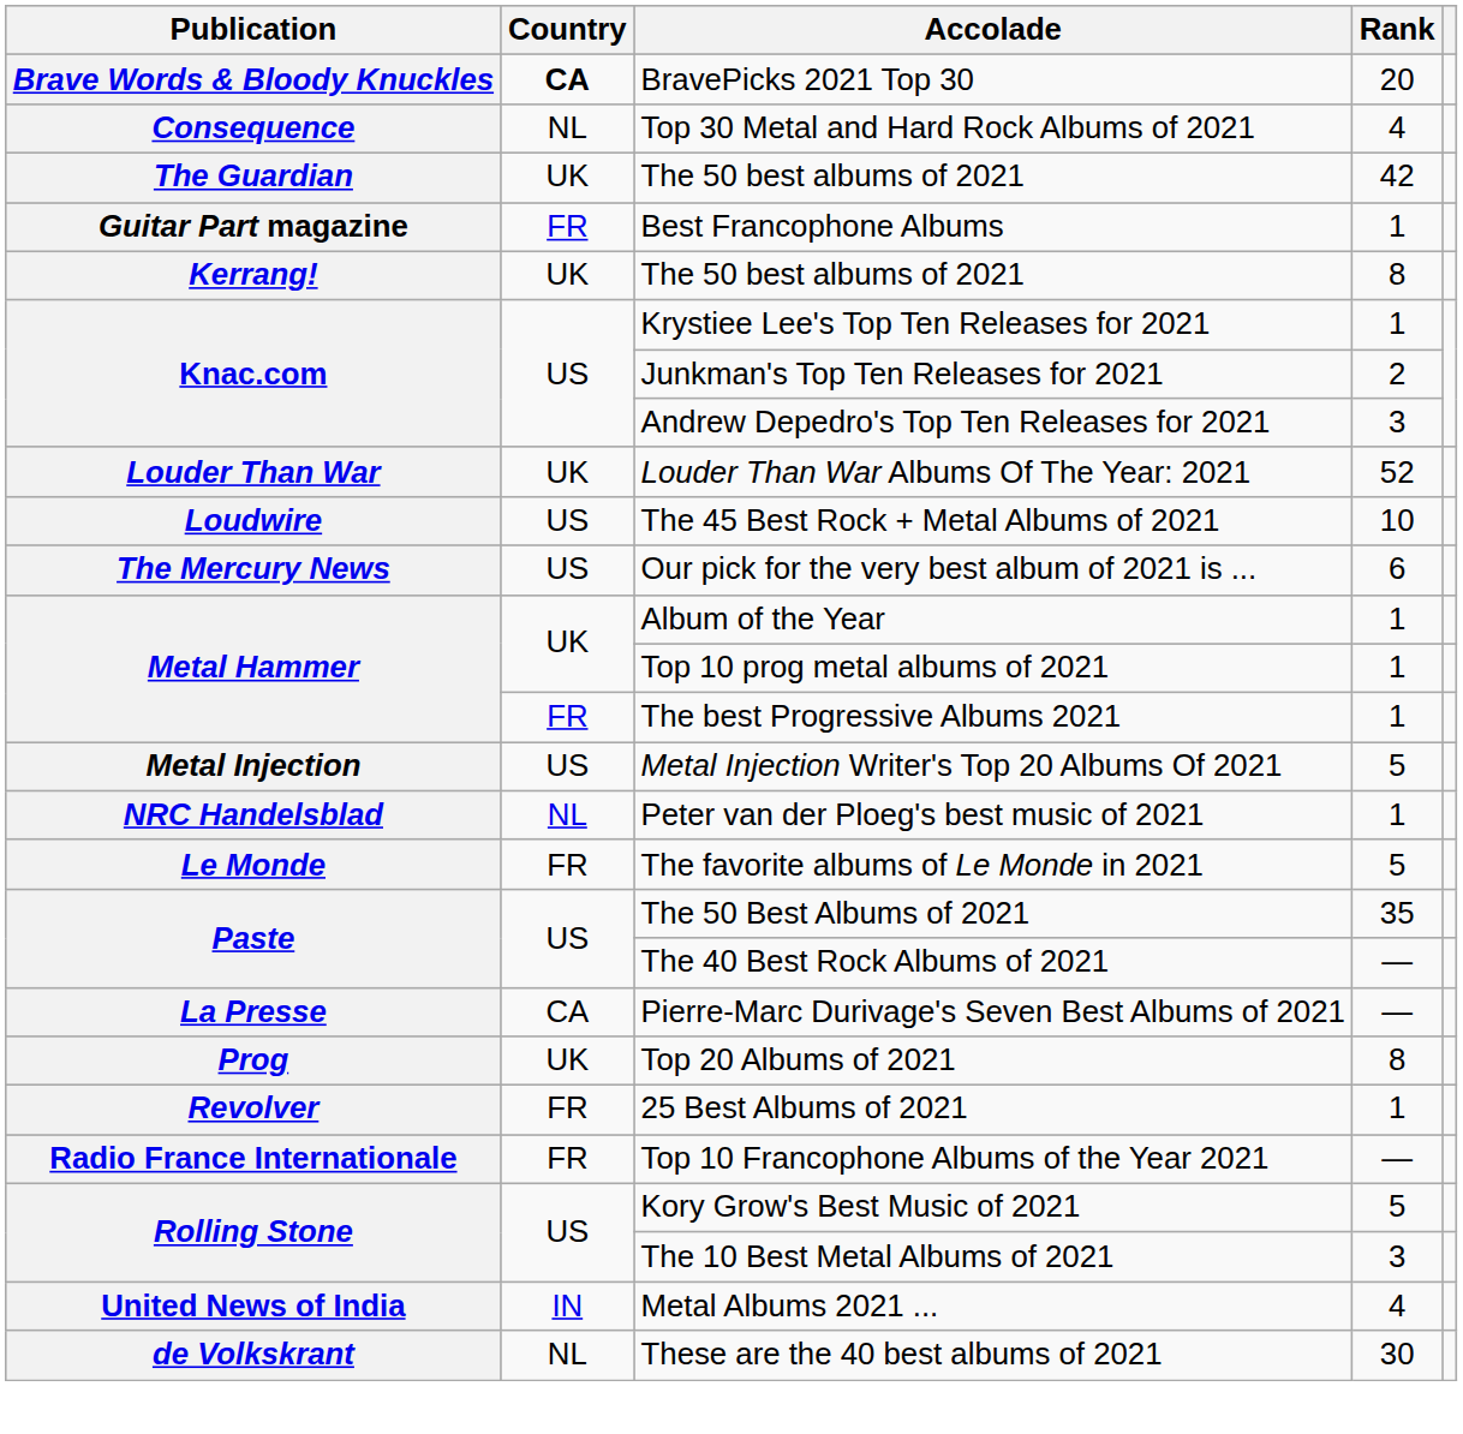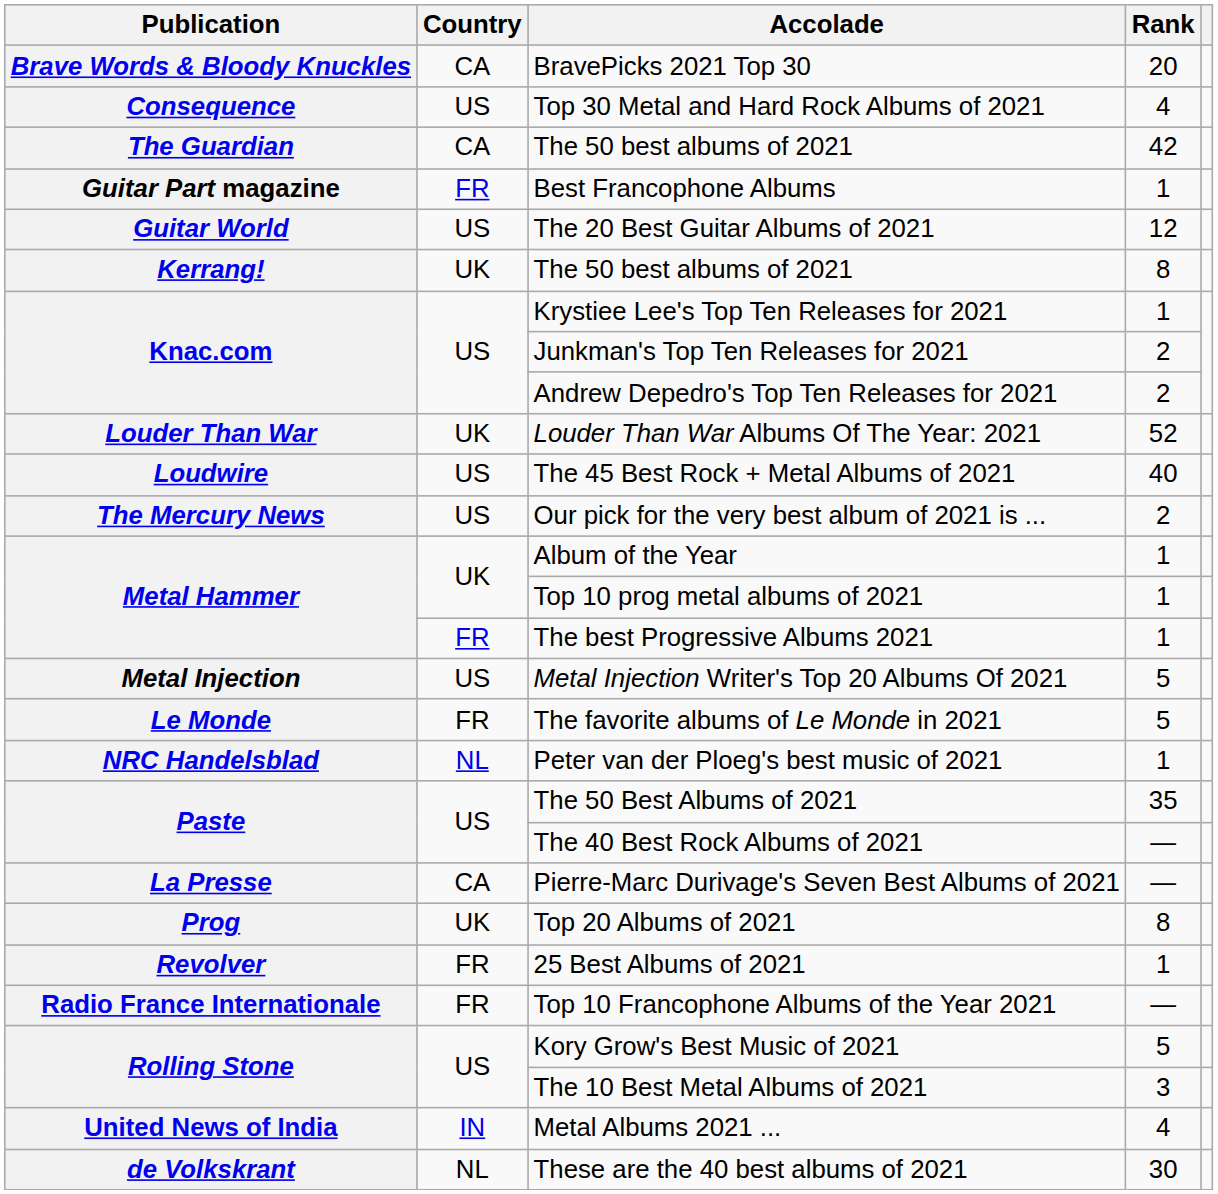BravePicks 2021 Top 30 | Country: bold -> normal
Top 30 Metal and Hard Rock Albums of 2021 | Country: NL -> US
The Guardian / The 50 best albums of 2021 | Country: UK -> CA
+ row: Guitar World | US | The 20 Best Guitar Albums of 2021 | 12
Andrew Depedro's Top Ten Releases for 2021 | Rank: 3 -> 2
The 45 Best Rock + Metal Albums of 2021 | Rank: 10 -> 40
Our pick for the very best album of 2021 is ... | Rank: 6 -> 2
rows swapped: The favorite albums of Le Monde in 2021 <-> Peter van der Ploeg's best music of 2021
